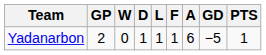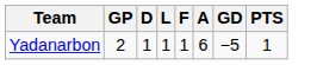- column: W | 0
